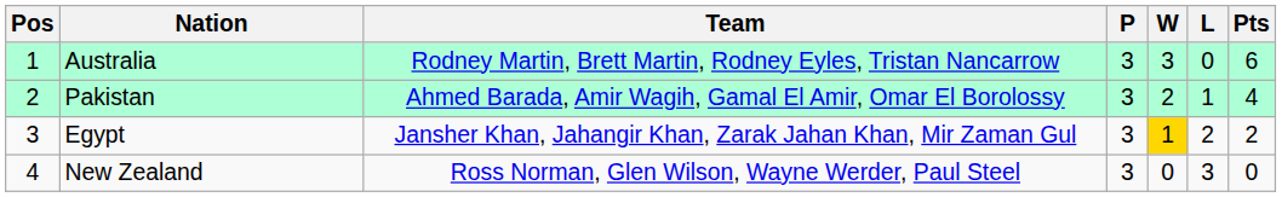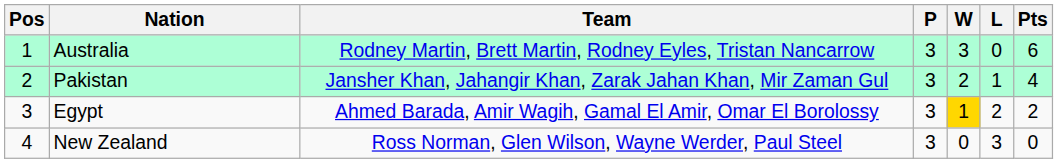Pakistan | Team: Ahmed Barada, Amir Wagih, Gamal El Amir, Omar El Borolossy -> Jansher Khan, Jahangir Khan, Zarak Jahan Khan, Mir Zaman Gul
Egypt | Team: Jansher Khan, Jahangir Khan, Zarak Jahan Khan, Mir Zaman Gul -> Ahmed Barada, Amir Wagih, Gamal El Amir, Omar El Borolossy
